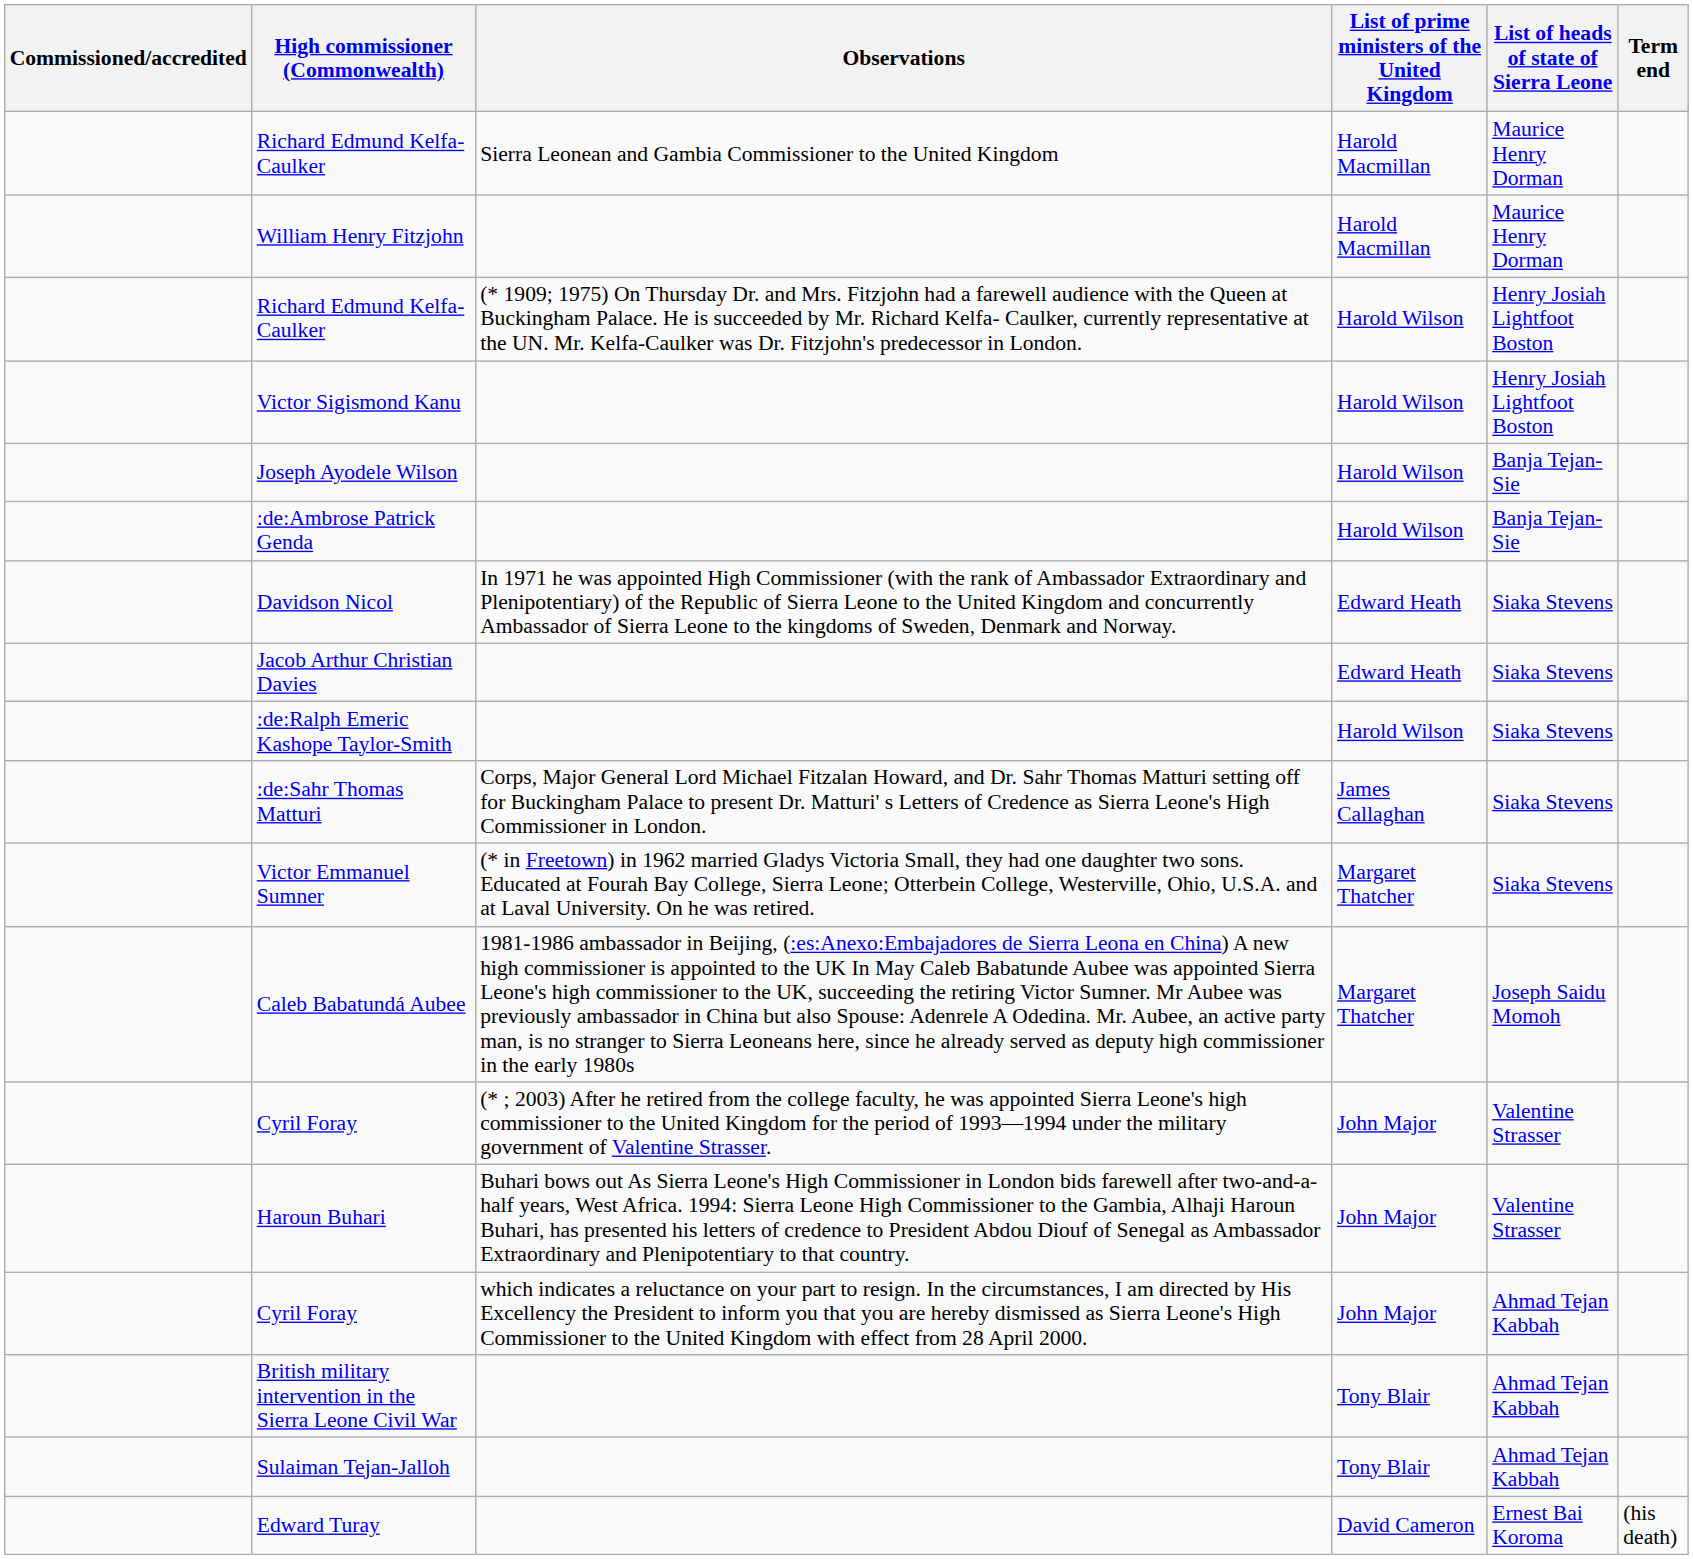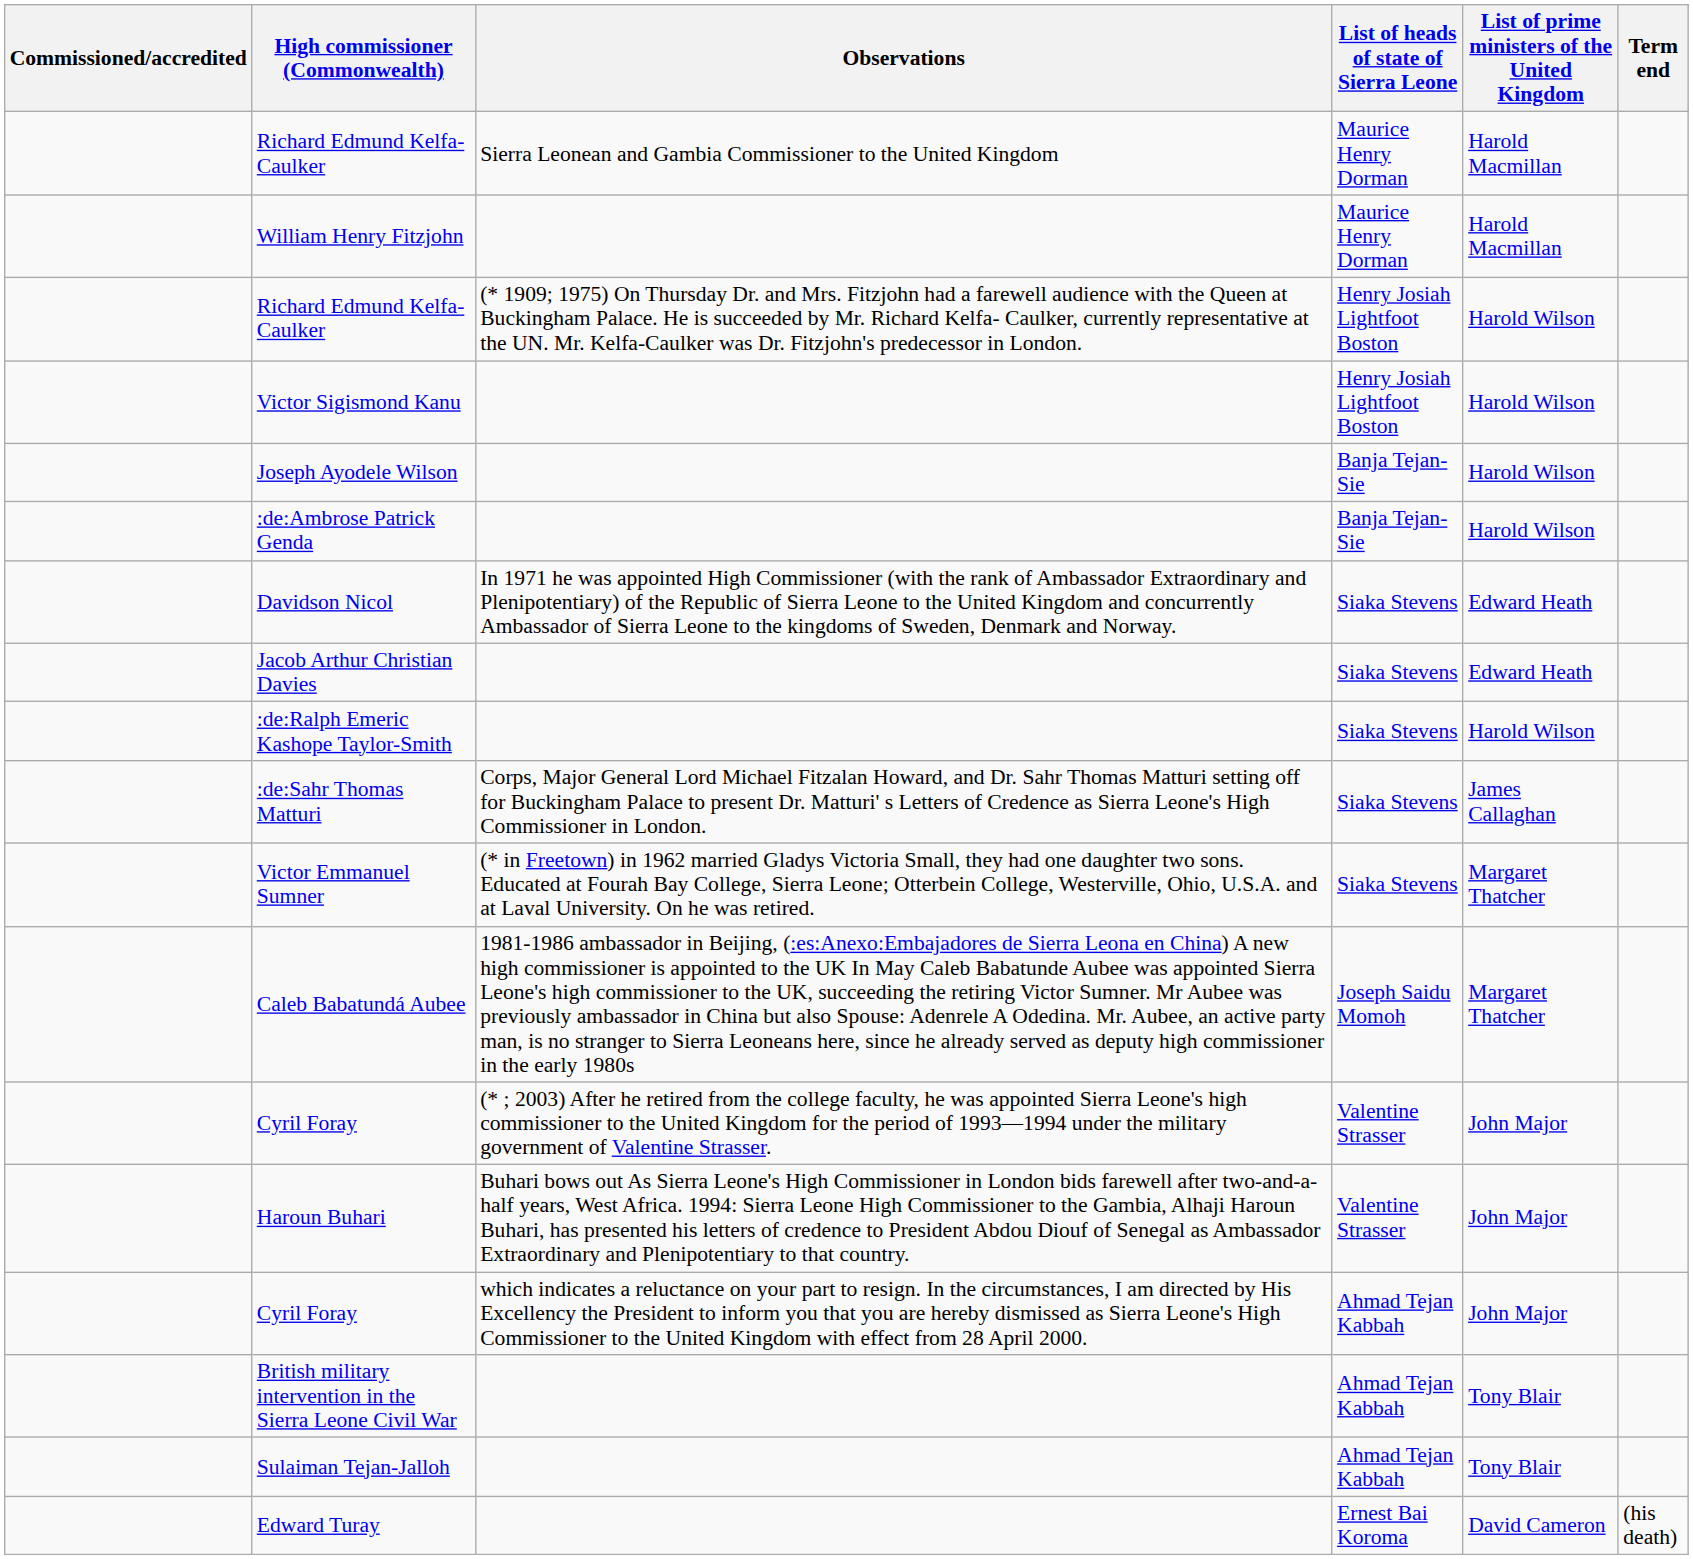columns swapped: List of heads of state of Sierra Leone <-> List of prime ministers of the United Kingdom
